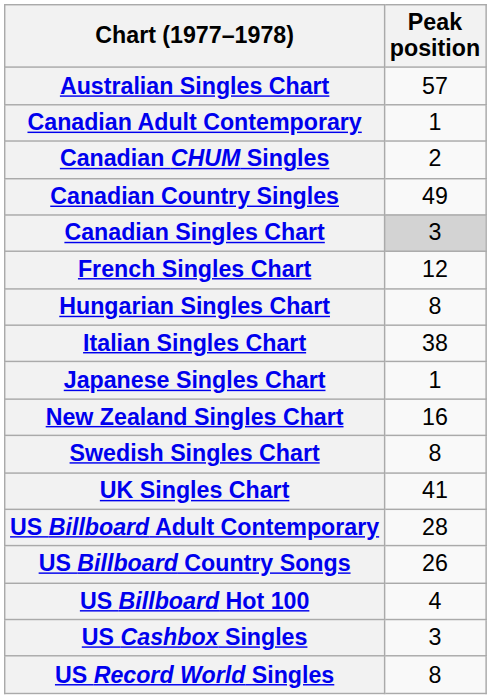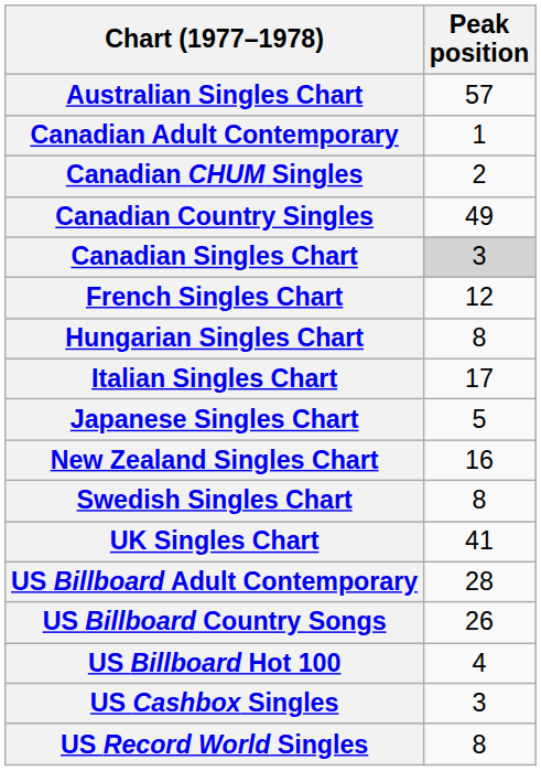Italian Singles Chart | Peak position: 38 -> 17
Japanese Singles Chart | Peak position: 1 -> 5
